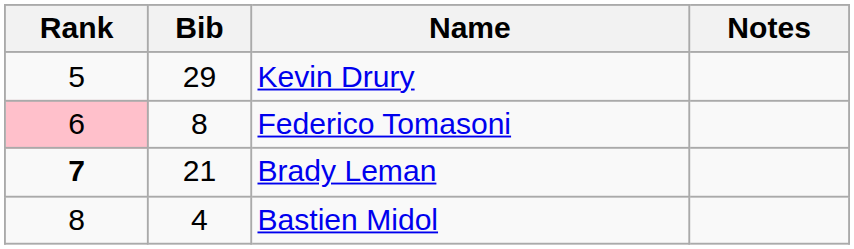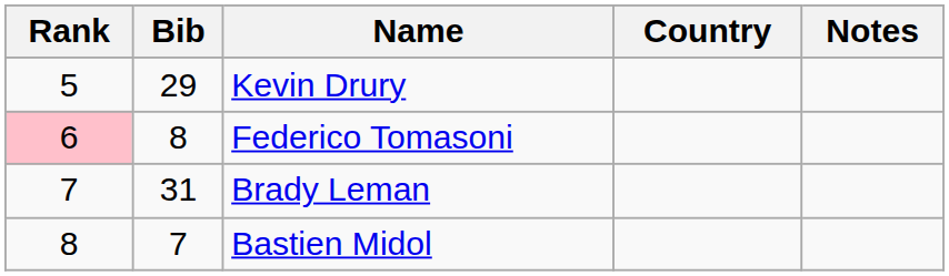+ column: Country
Brady Leman | Rank: bold -> normal
Brady Leman | Bib: 21 -> 31
Bastien Midol | Bib: 4 -> 7
